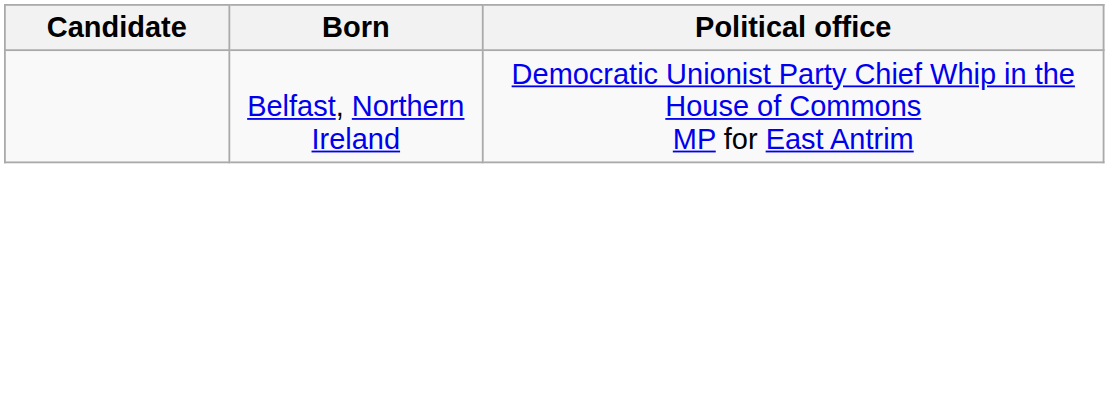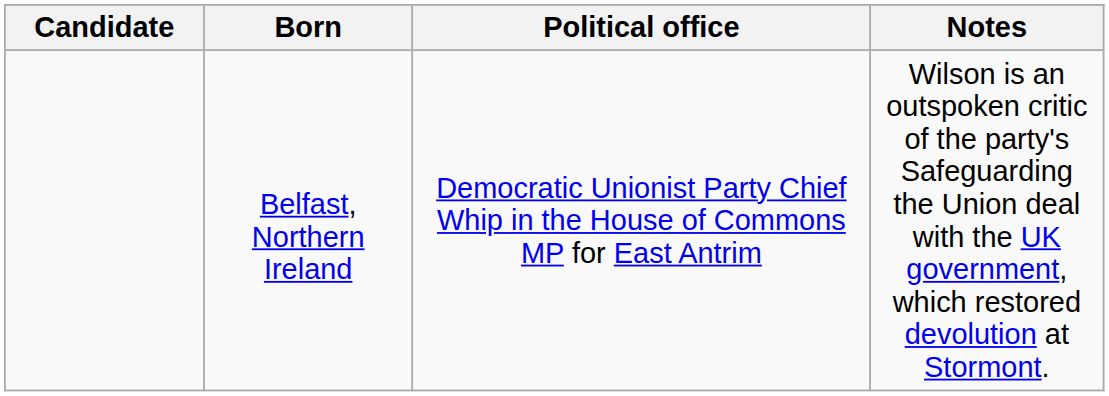+ column: Notes | Wilson is an outspoken critic of the party's Safeguarding the Union deal with the UK government, which restored devolution at Stormont.
